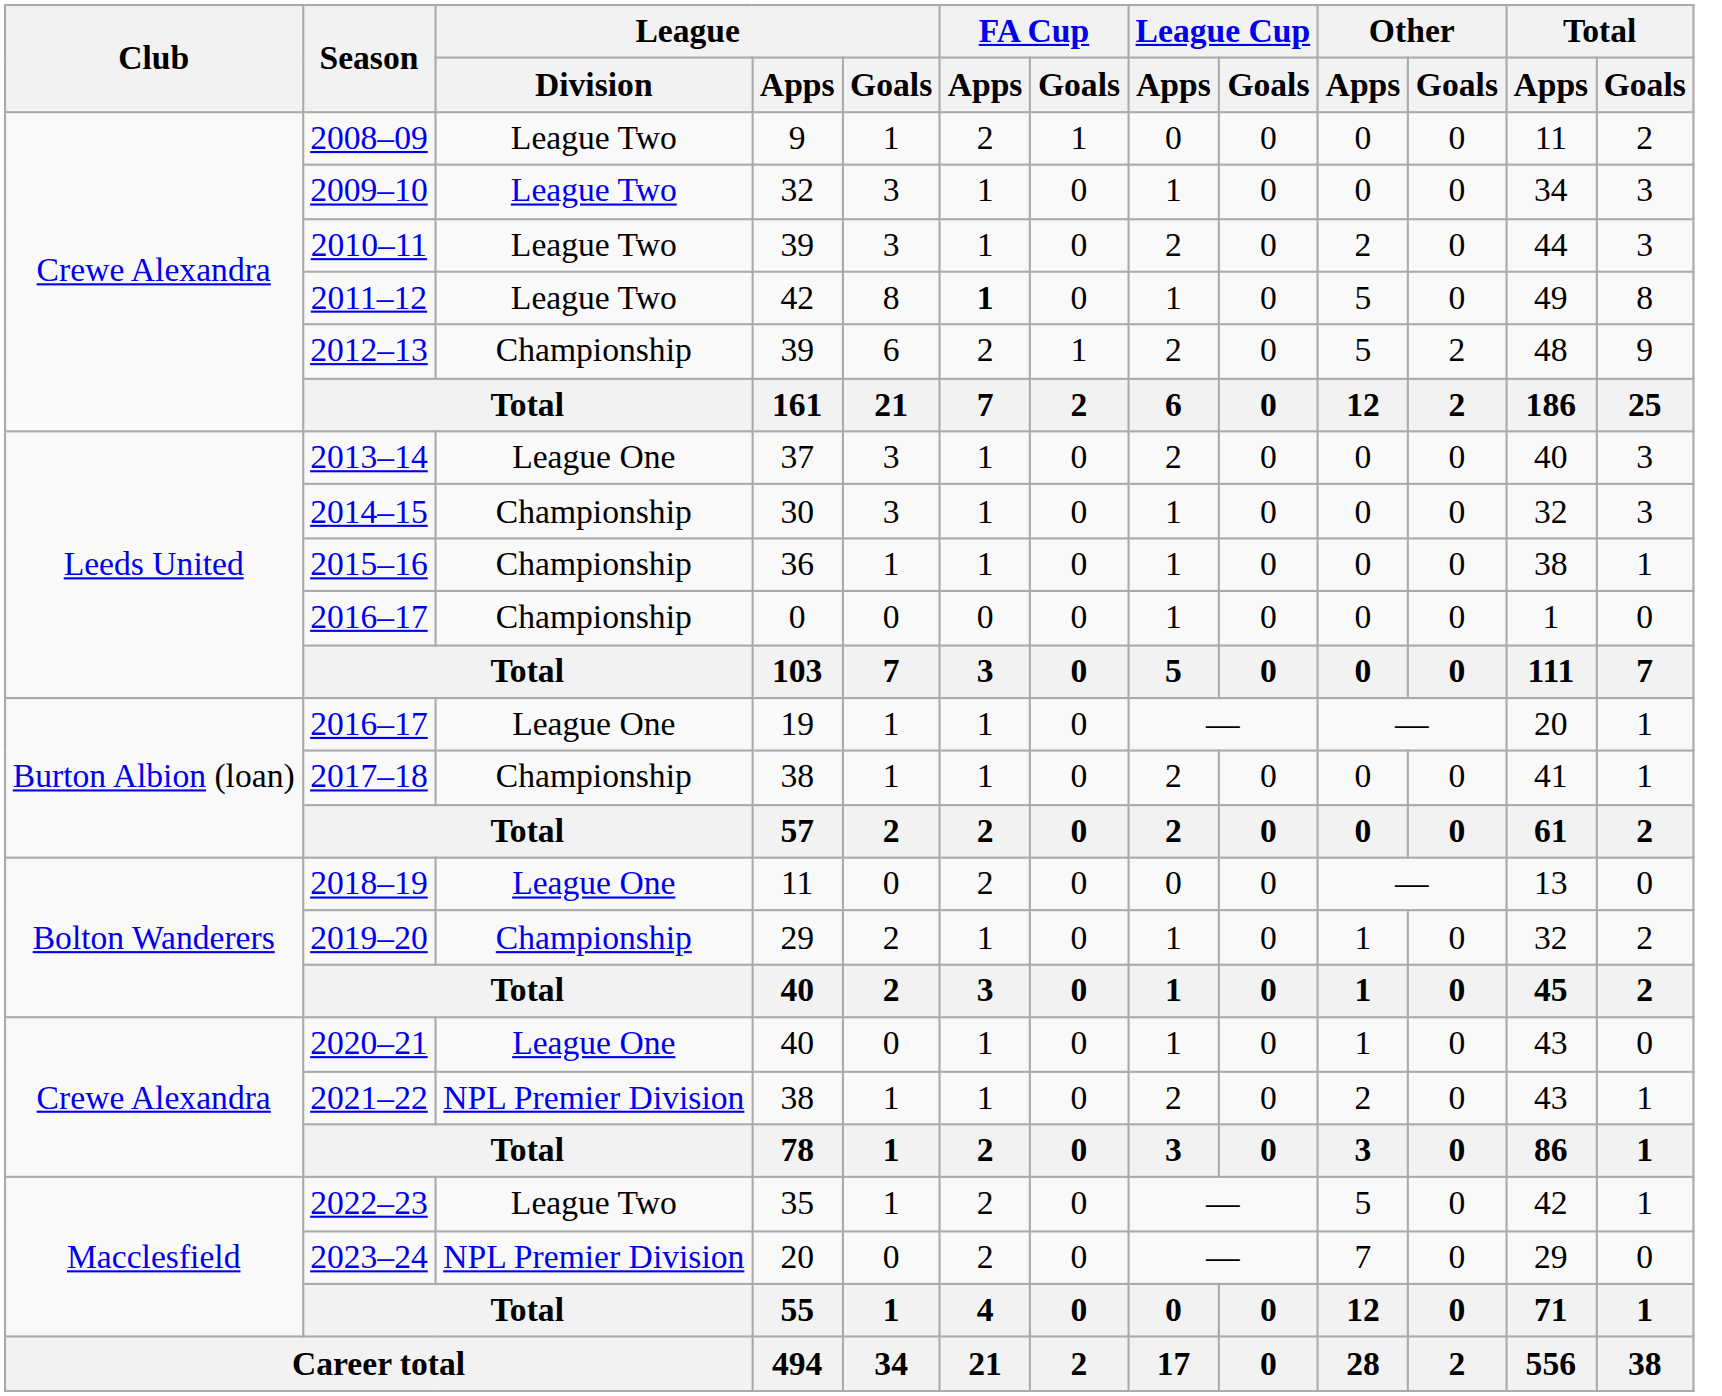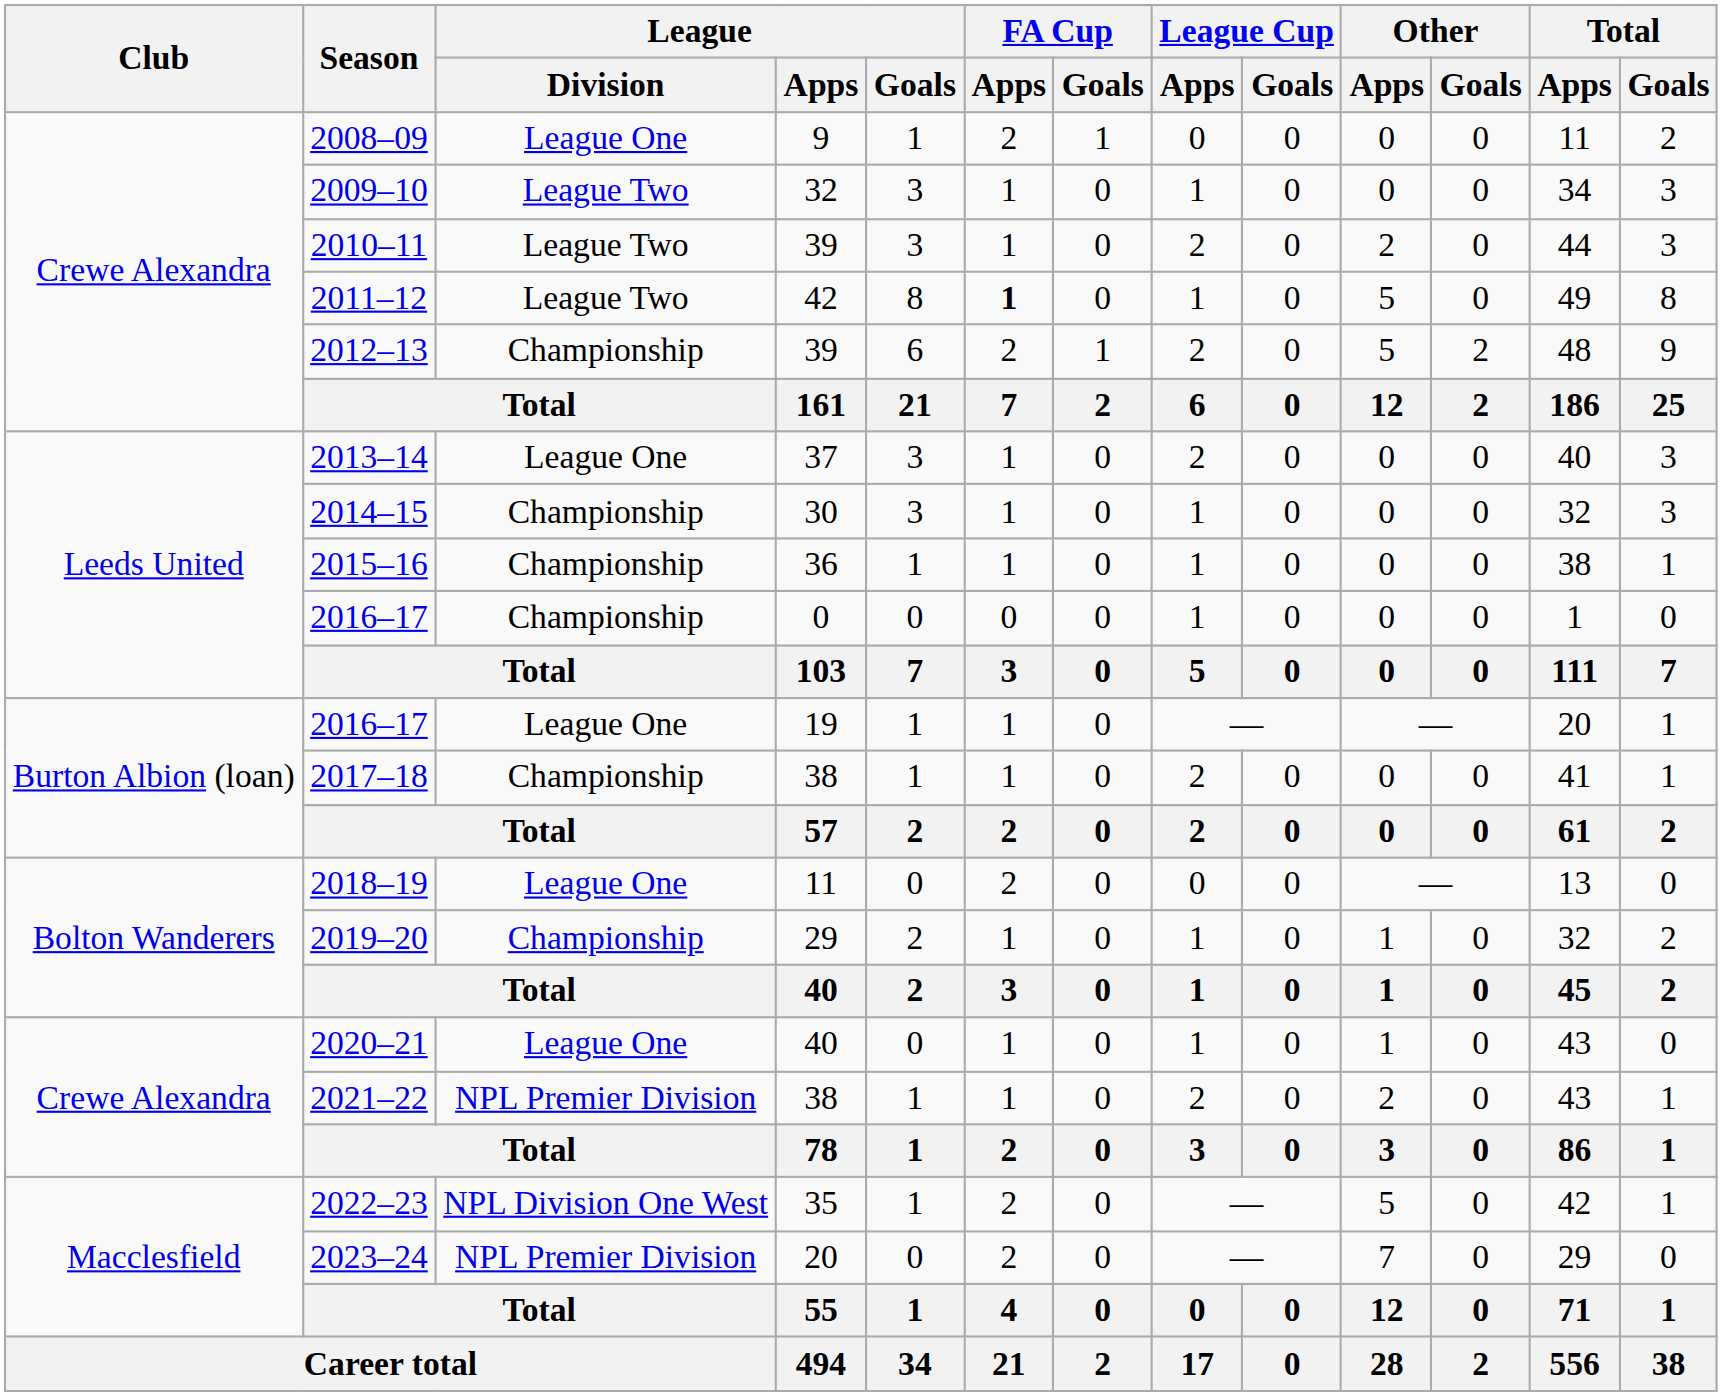2008–09 | League / Division: League Two -> League One
2022–23 | League / Division: League Two -> NPL Division One West
